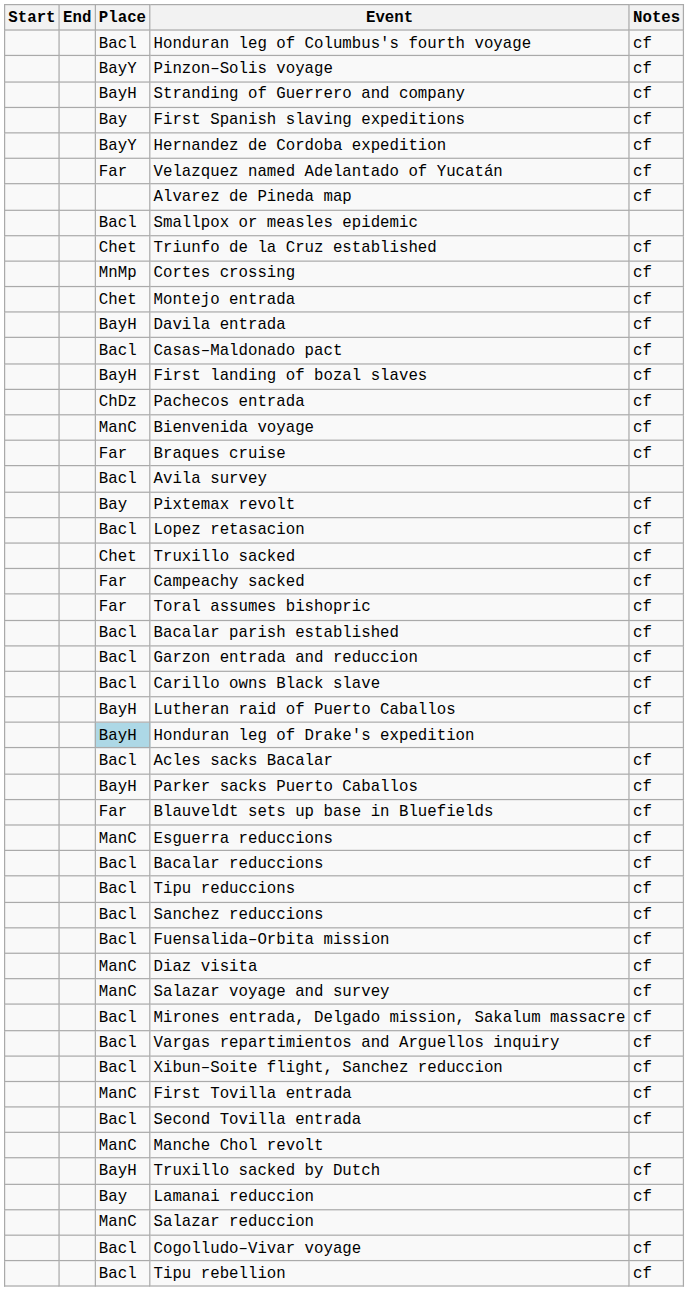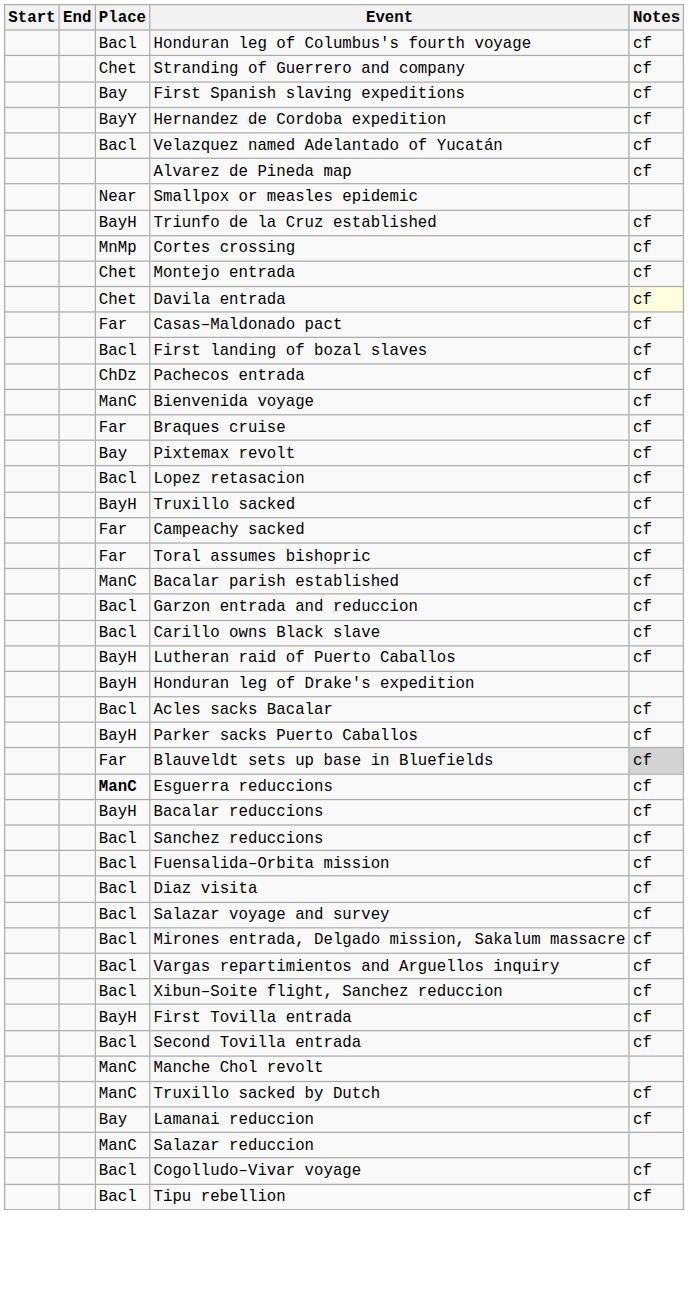- row: BayY | Pinzon–Solis voyage | cf
Stranding of Guerrero and company | Place: BayH -> Chet
Velazquez named Adelantado of Yucatán | Place: Far -> Bacl
Smallpox or measles epidemic | Place: Bacl -> Near
Triunfo de la Cruz established | Place: Chet -> BayH
Davila entrada | Place: BayH -> Chet
Davila entrada | Notes: no background -> lightyellow background
Casas–Maldonado pact | Place: Bacl -> Far
First landing of bozal slaves | Place: BayH -> Bacl
- row: Bacl | Avila survey
Truxillo sacked | Place: Chet -> BayH
Bacalar parish established | Place: Bacl -> ManC
Honduran leg of Drake's expedition | Place: lightblue background -> no background
Blauveldt sets up base in Bluefields | Notes: no background -> lightgrey background
Esguerra reduccions | Place: normal -> bold
Bacalar reduccions | Place: Bacl -> BayH
- row: Bacl | Tipu reduccions | cf
Diaz visita | Place: ManC -> Bacl
Salazar voyage and survey | Place: ManC -> Bacl
First Tovilla entrada | Place: ManC -> BayH
Truxillo sacked by Dutch | Place: BayH -> ManC
